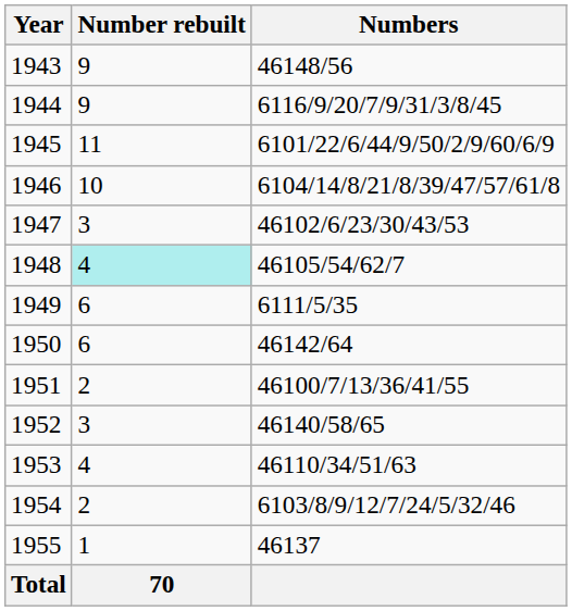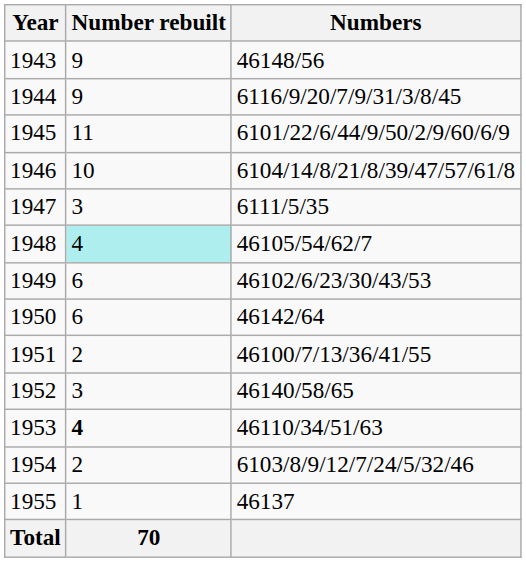1947 | Numbers: 46102/6/23/30/43/53 -> 6111/5/35
1949 | Numbers: 6111/5/35 -> 46102/6/23/30/43/53
1953 | Number rebuilt: normal -> bold
